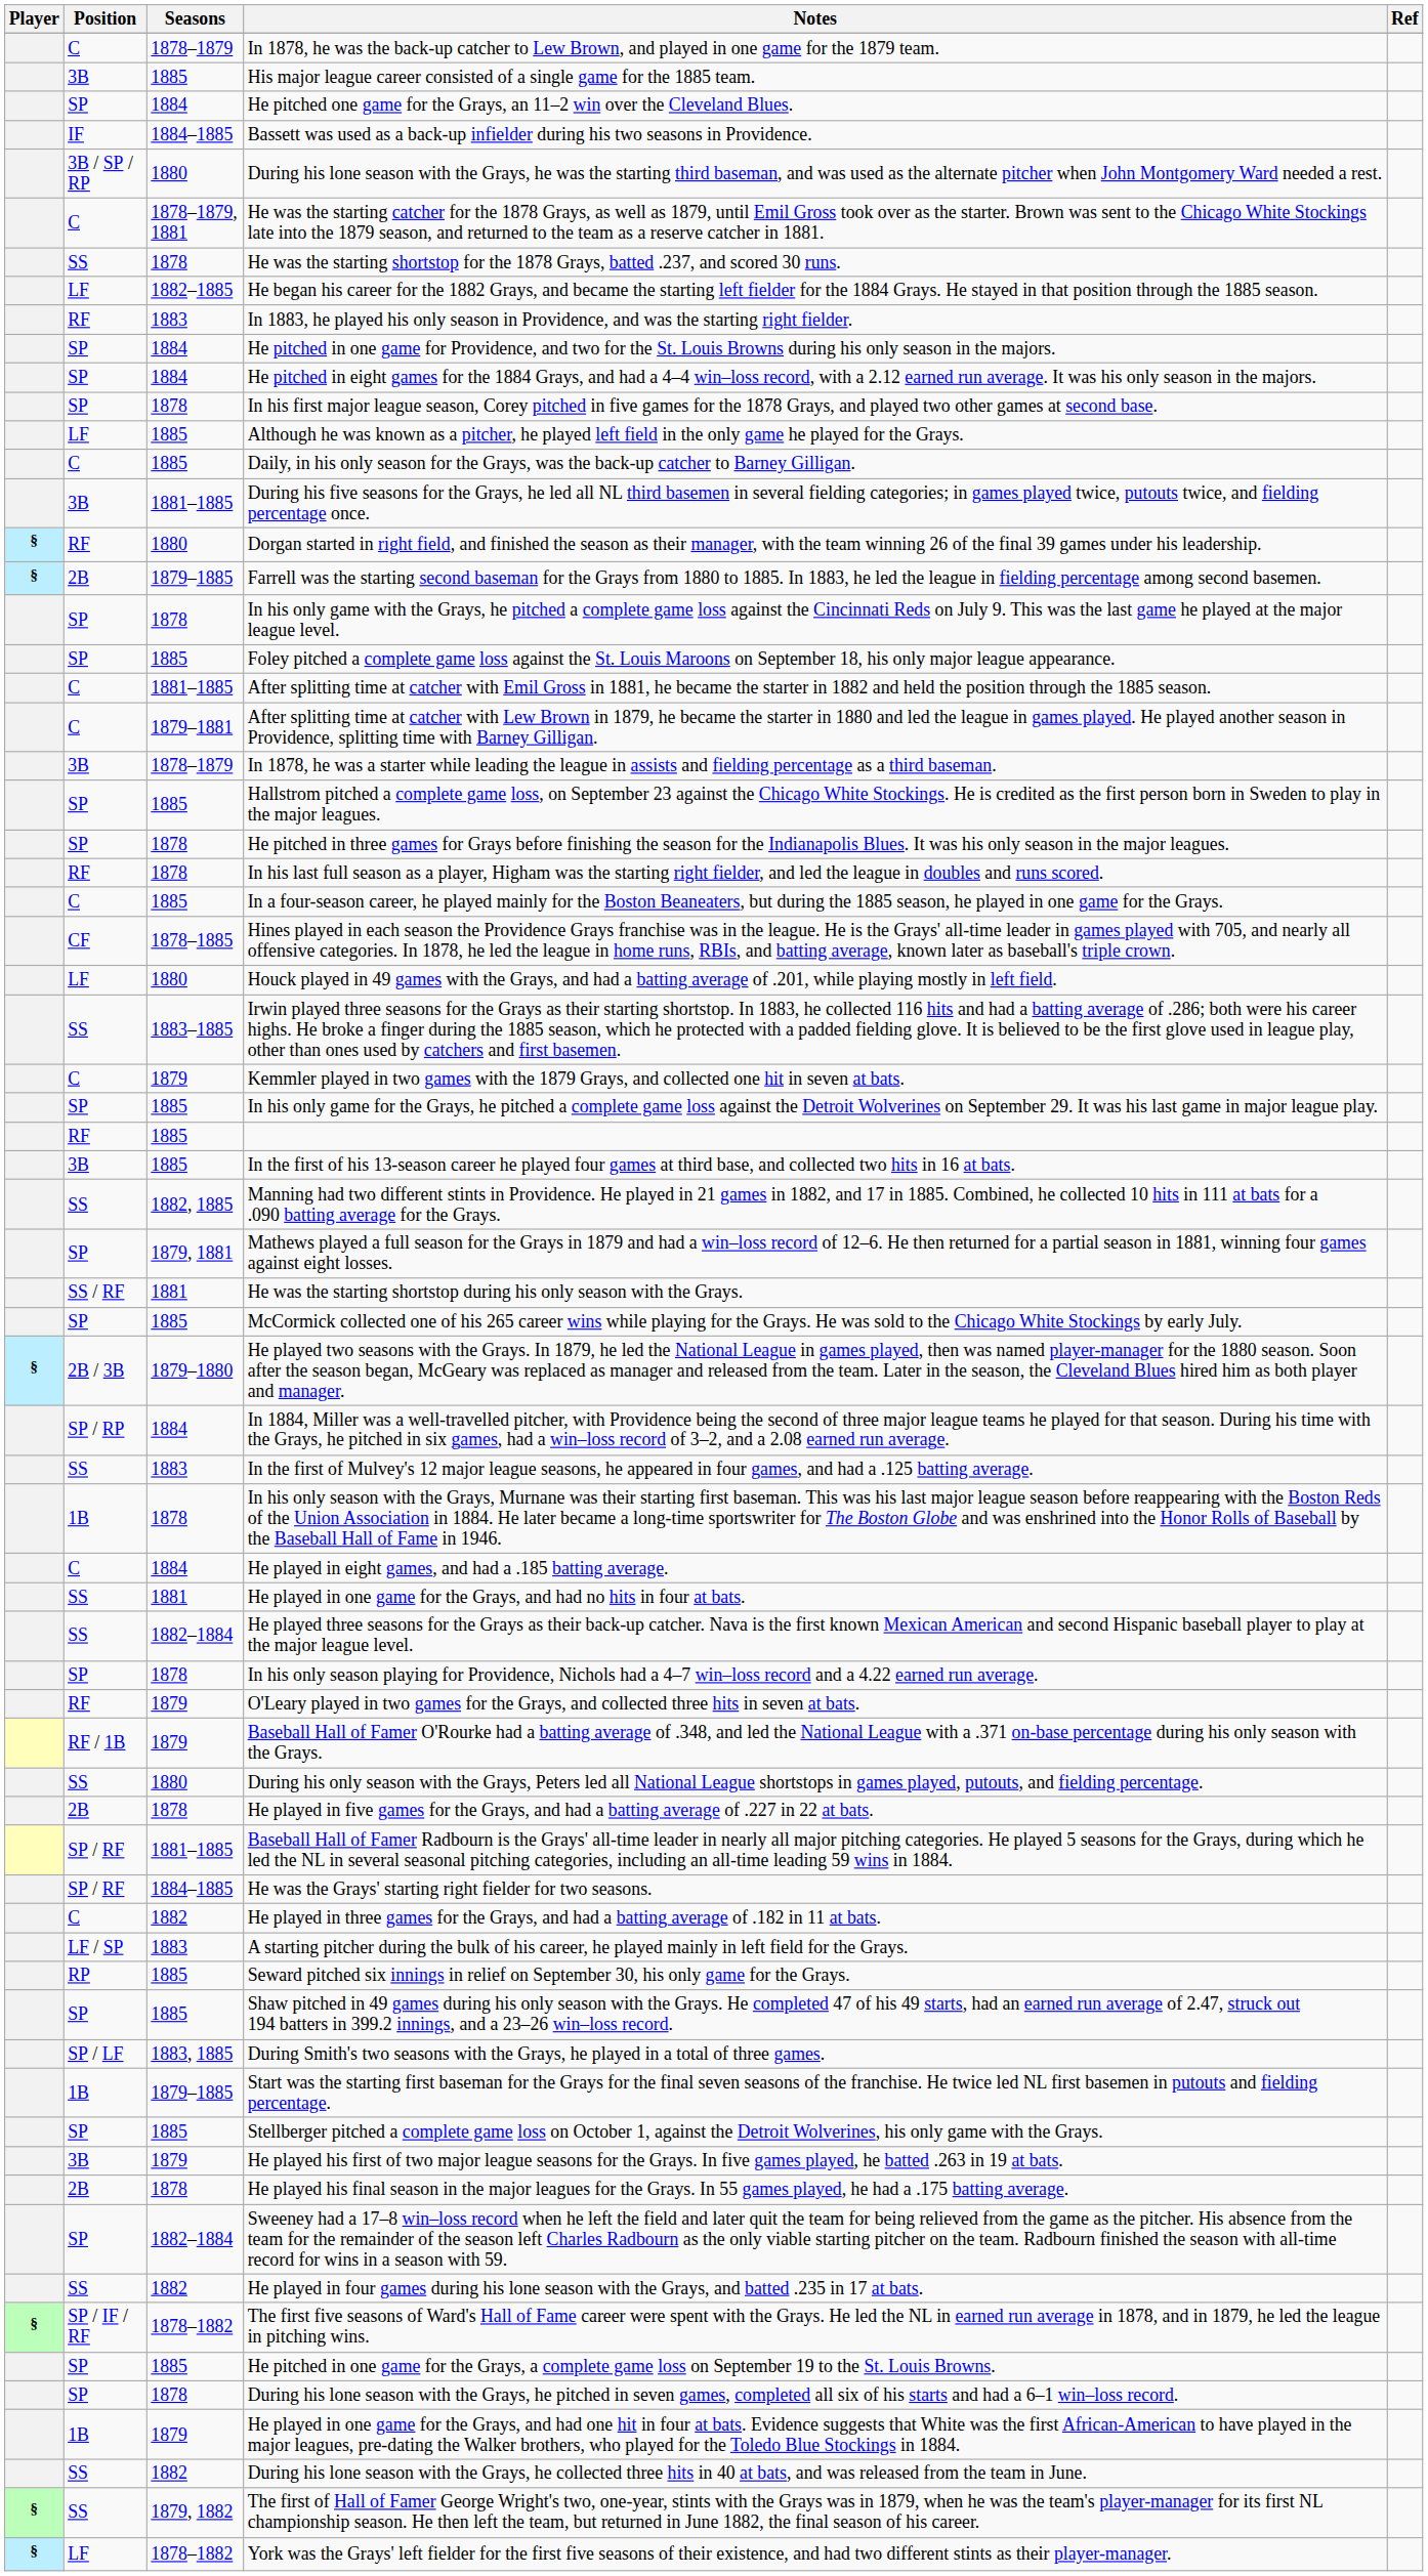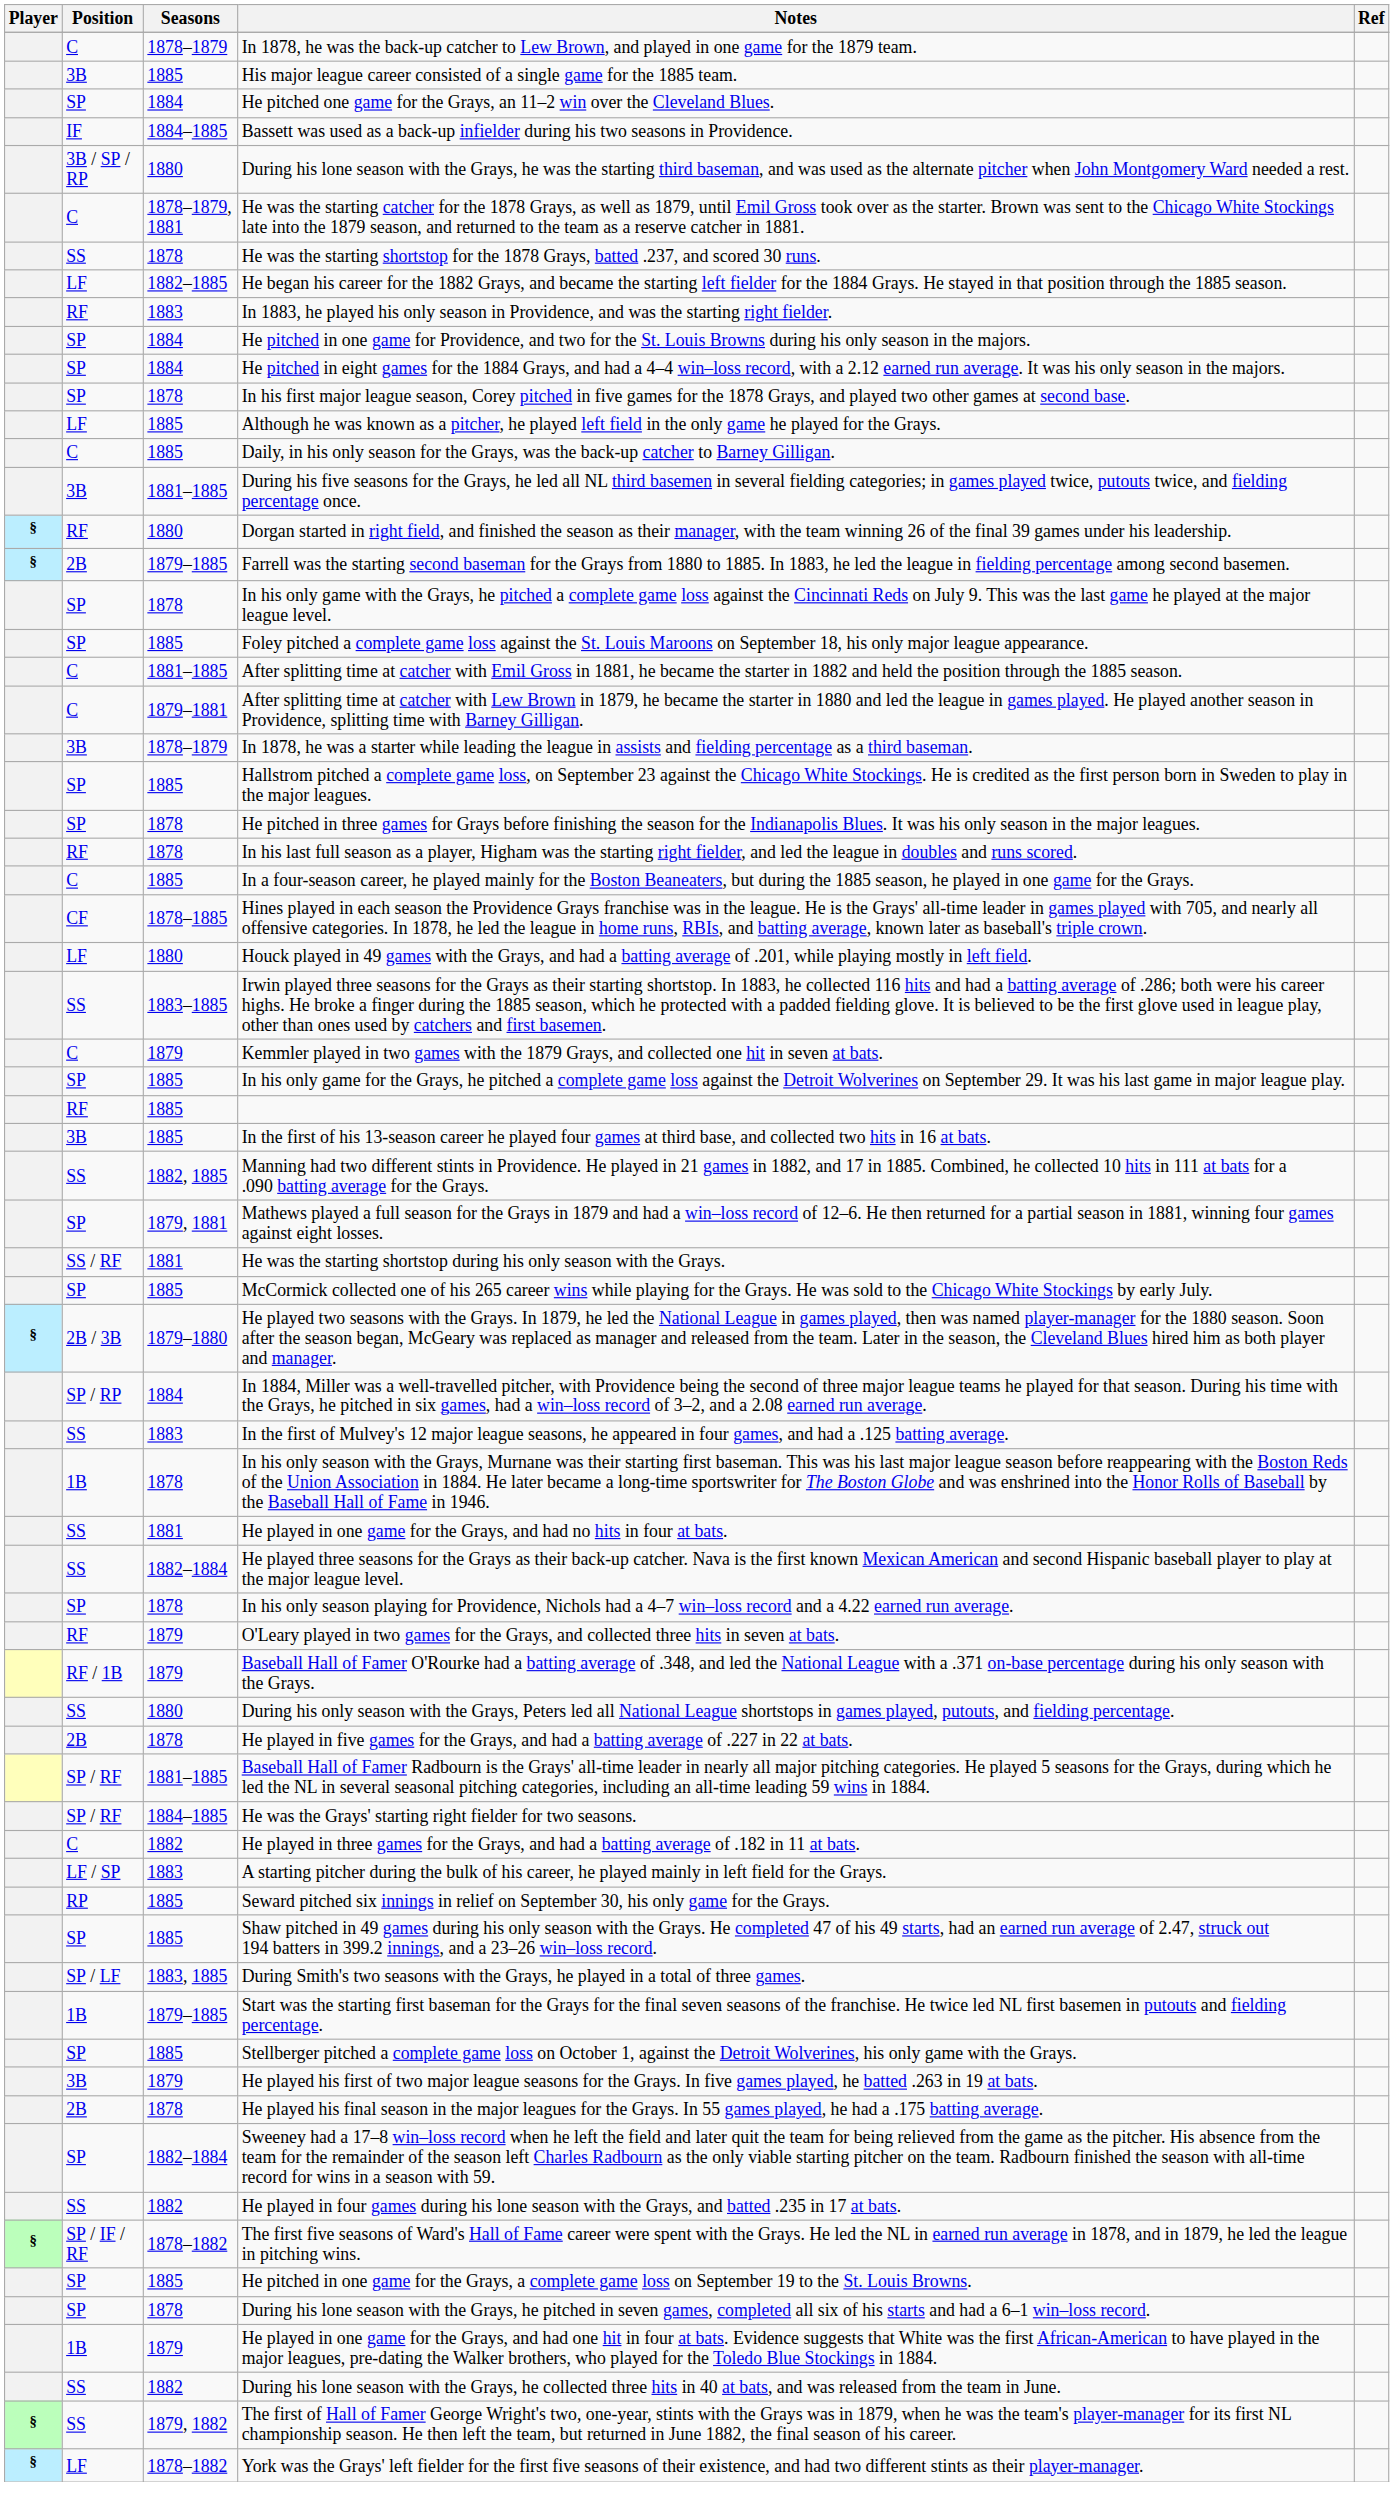- row: C | 1884 | He played in eight games, and had a .185 batting average.
